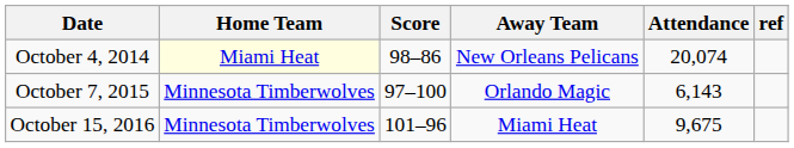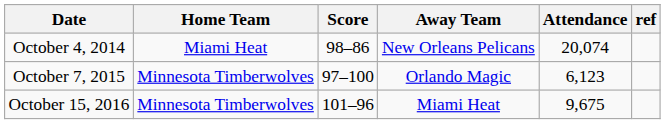October 4, 2014 | Home Team: lightyellow background -> no background
October 7, 2015 | Attendance: 6,143 -> 6,123
